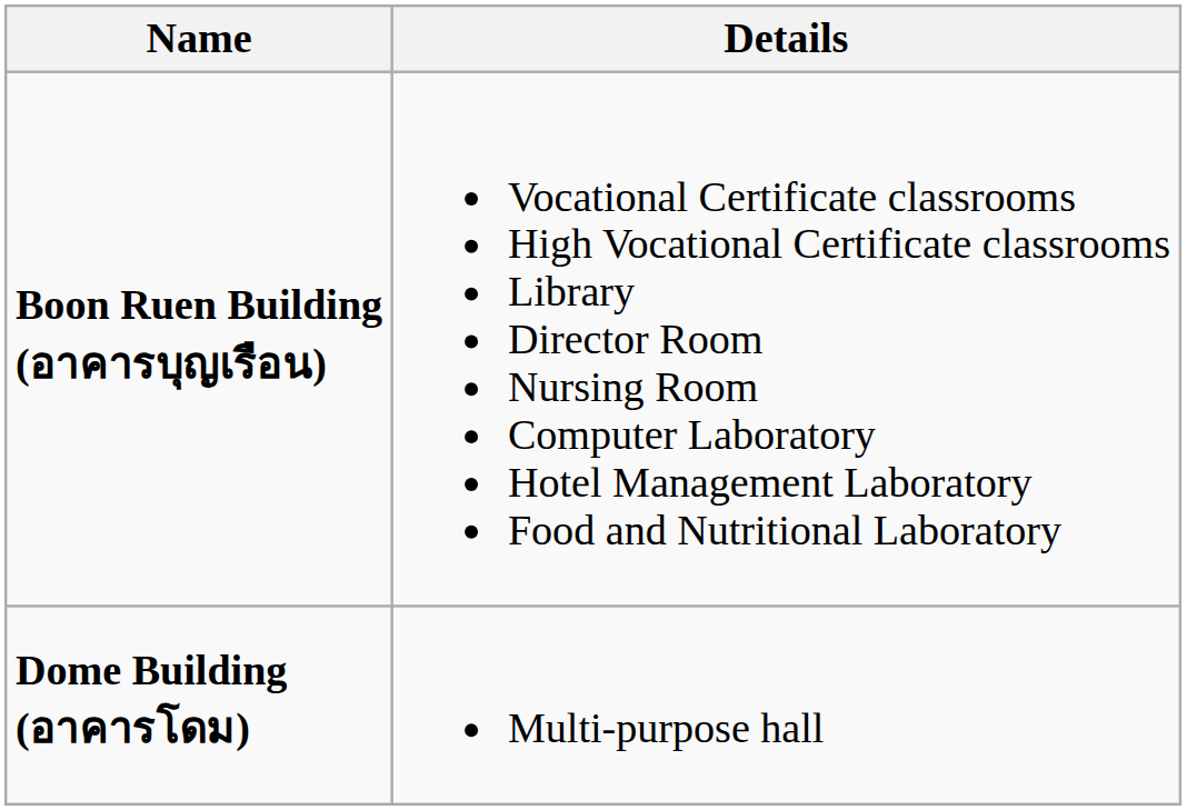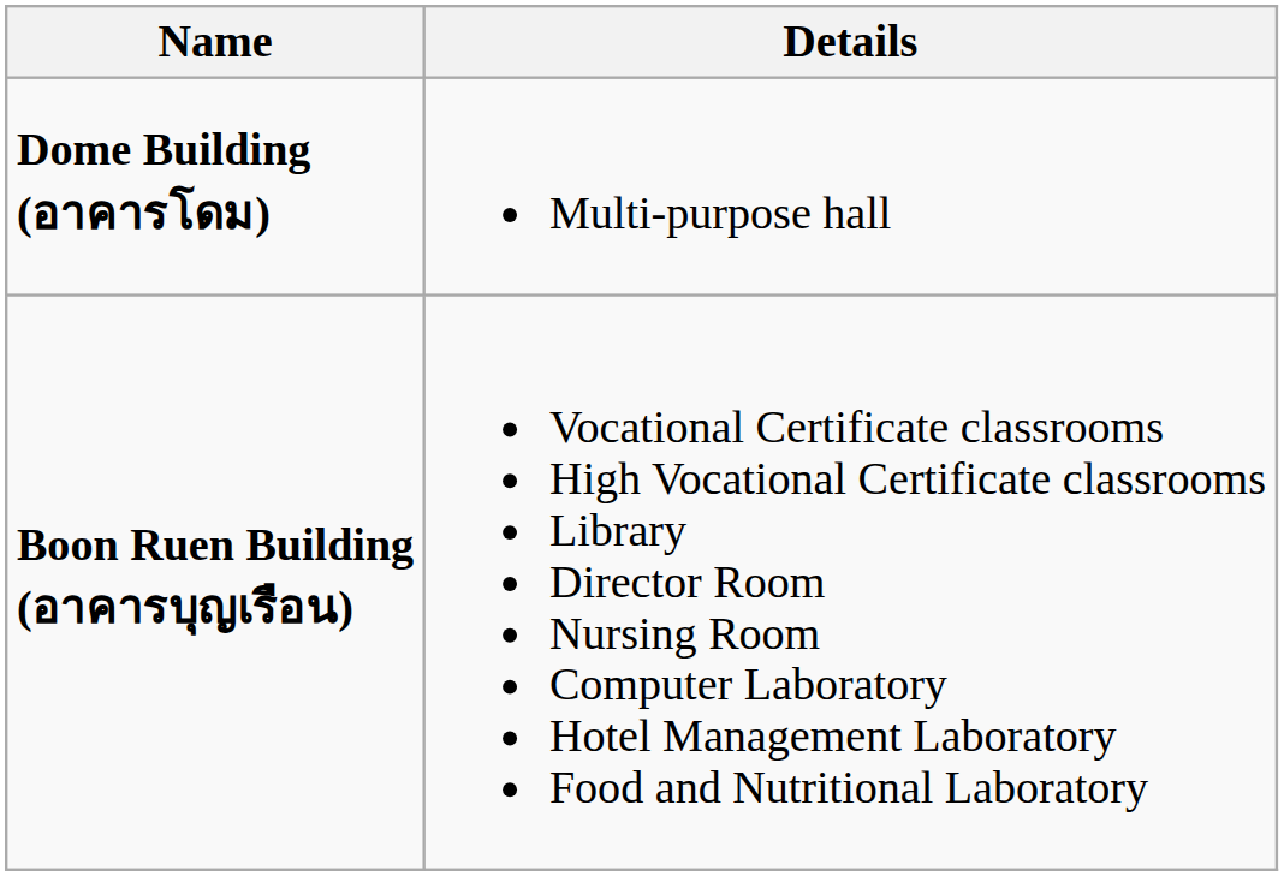rows swapped: Boon Ruen Building (อาคารบุญเรือน) <-> Dome Building (อาคารโดม)
